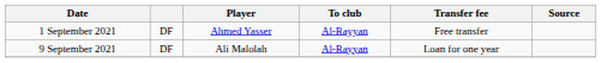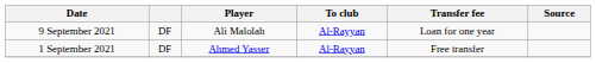rows swapped: 1 September 2021 <-> 9 September 2021
